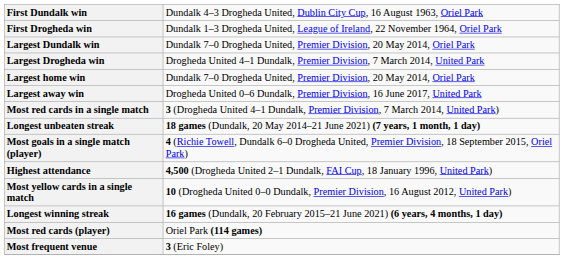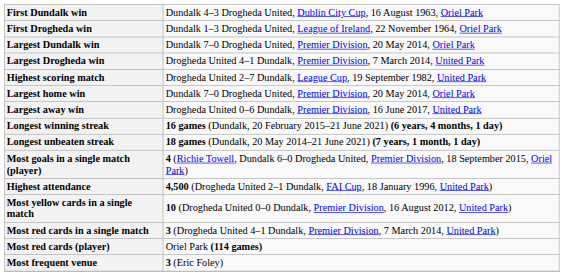+ row: Highest scoring match | Drogheda United 2–7 Dundalk, League Cup, 19 September 1982, United Park
rows swapped: Longest winning streak <-> Most red cards in a single match
